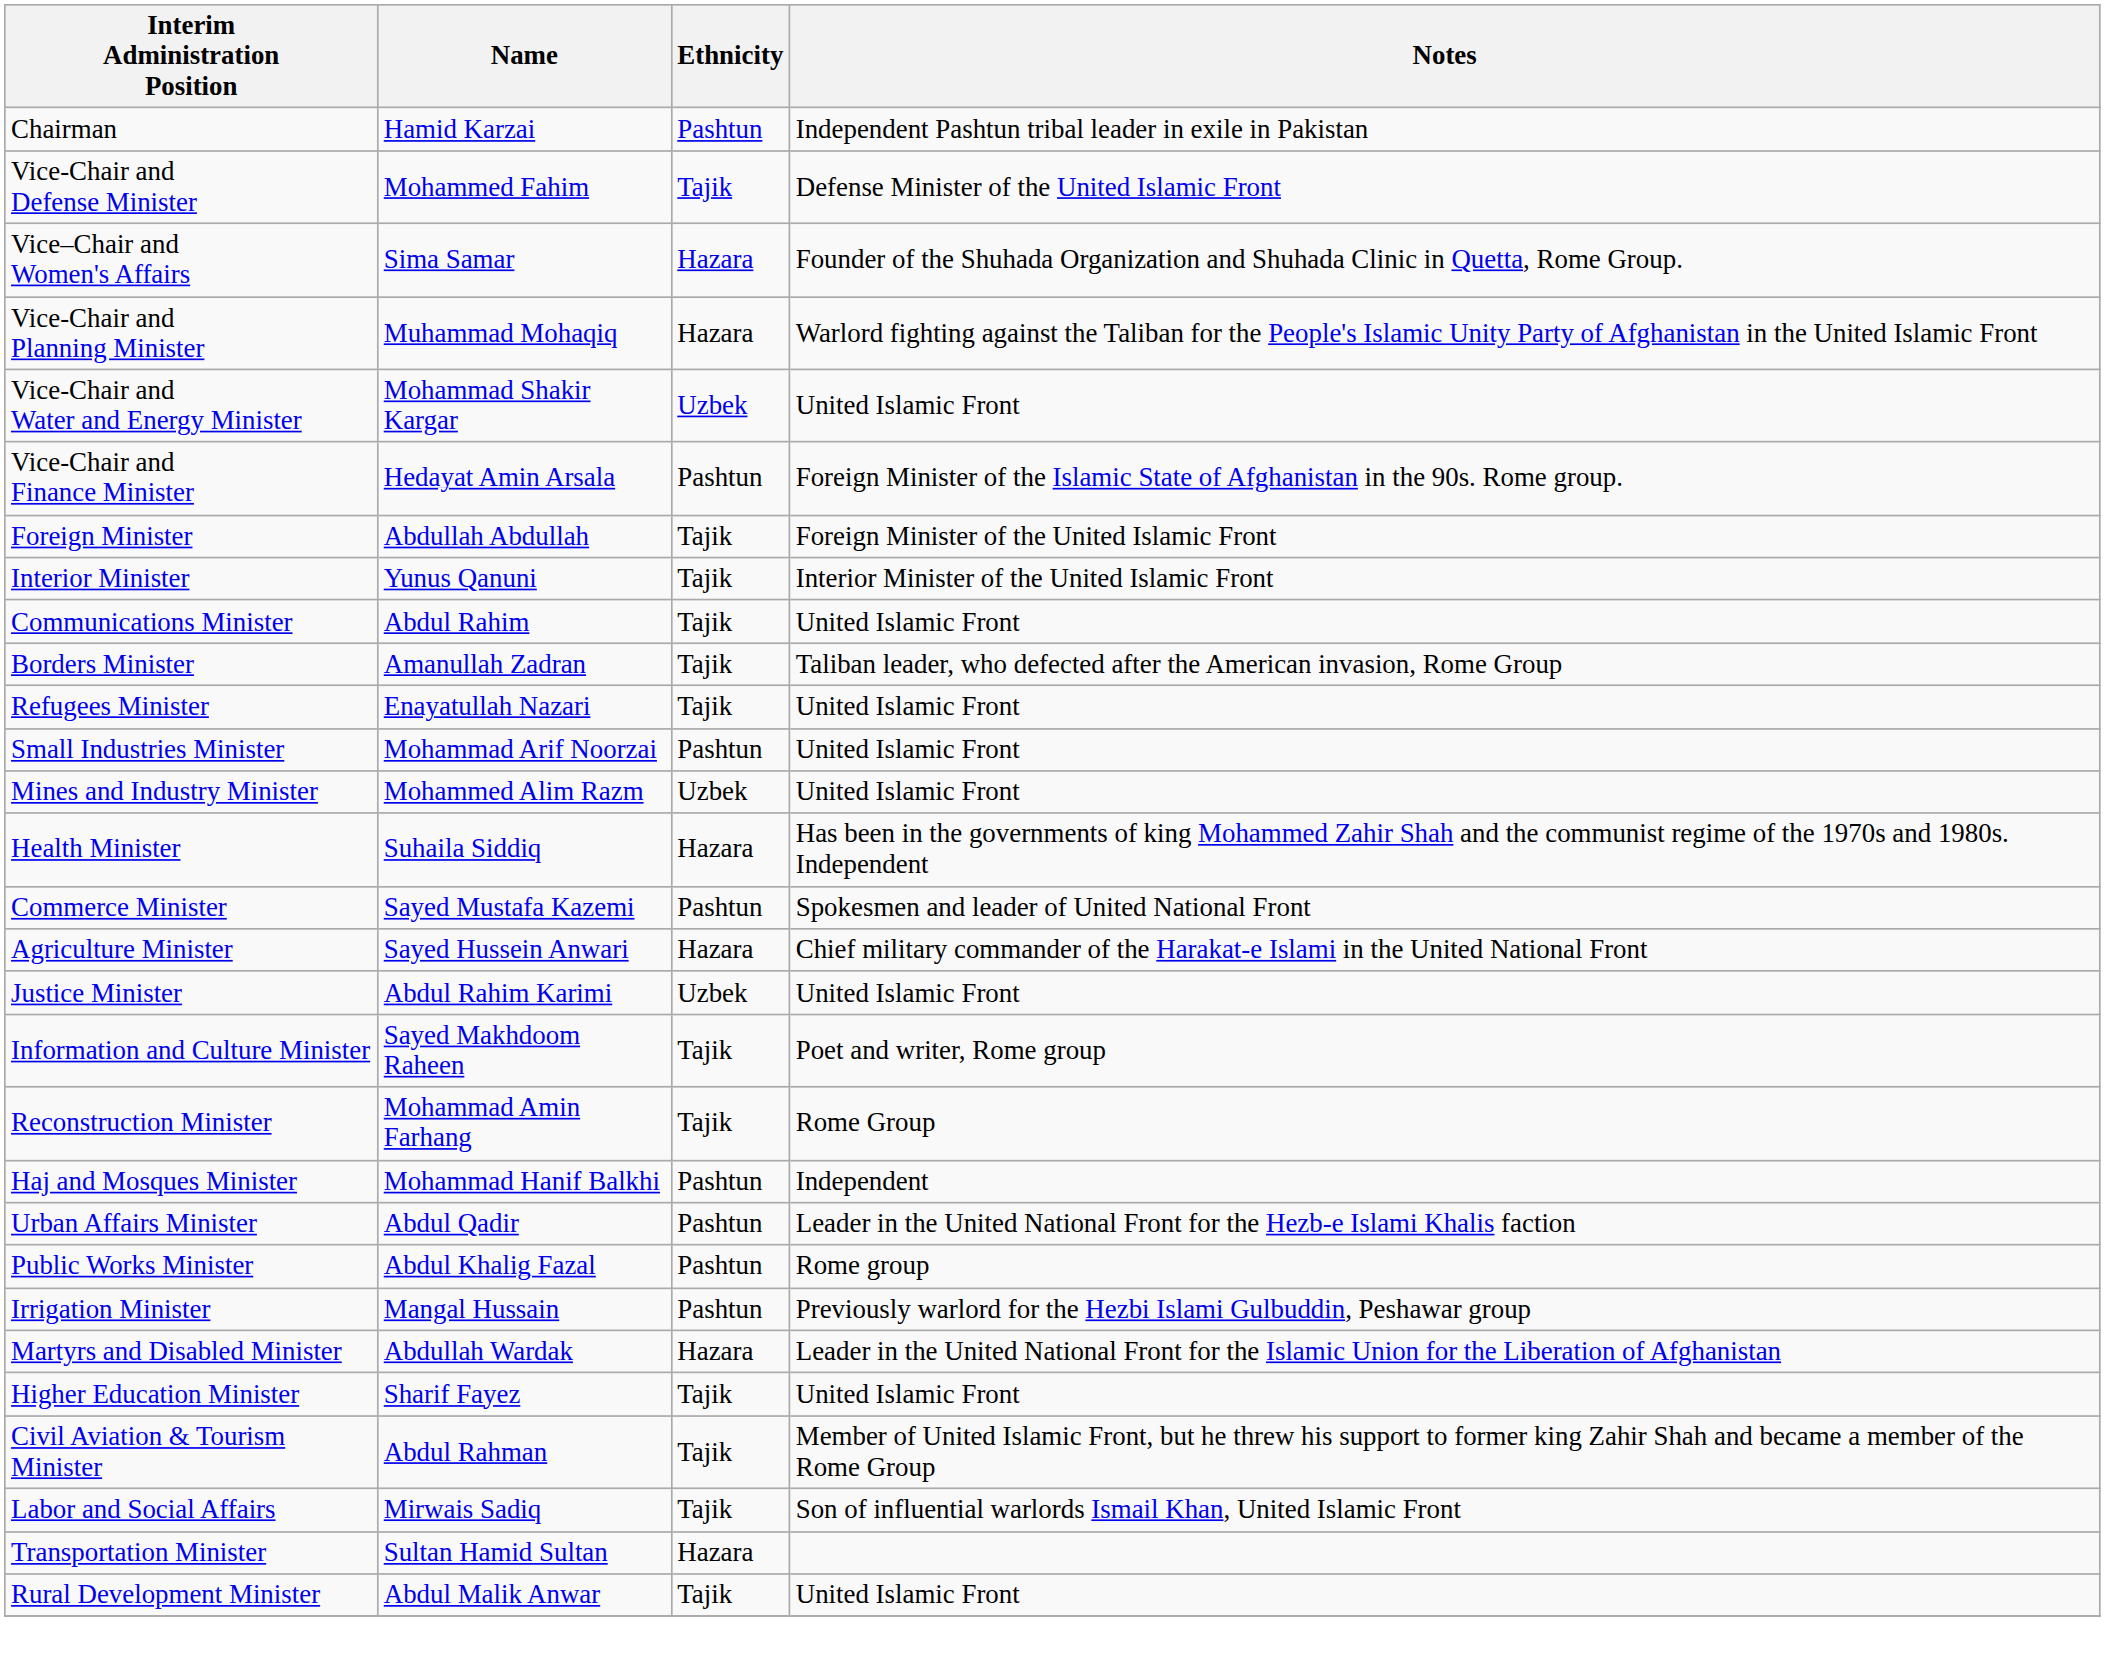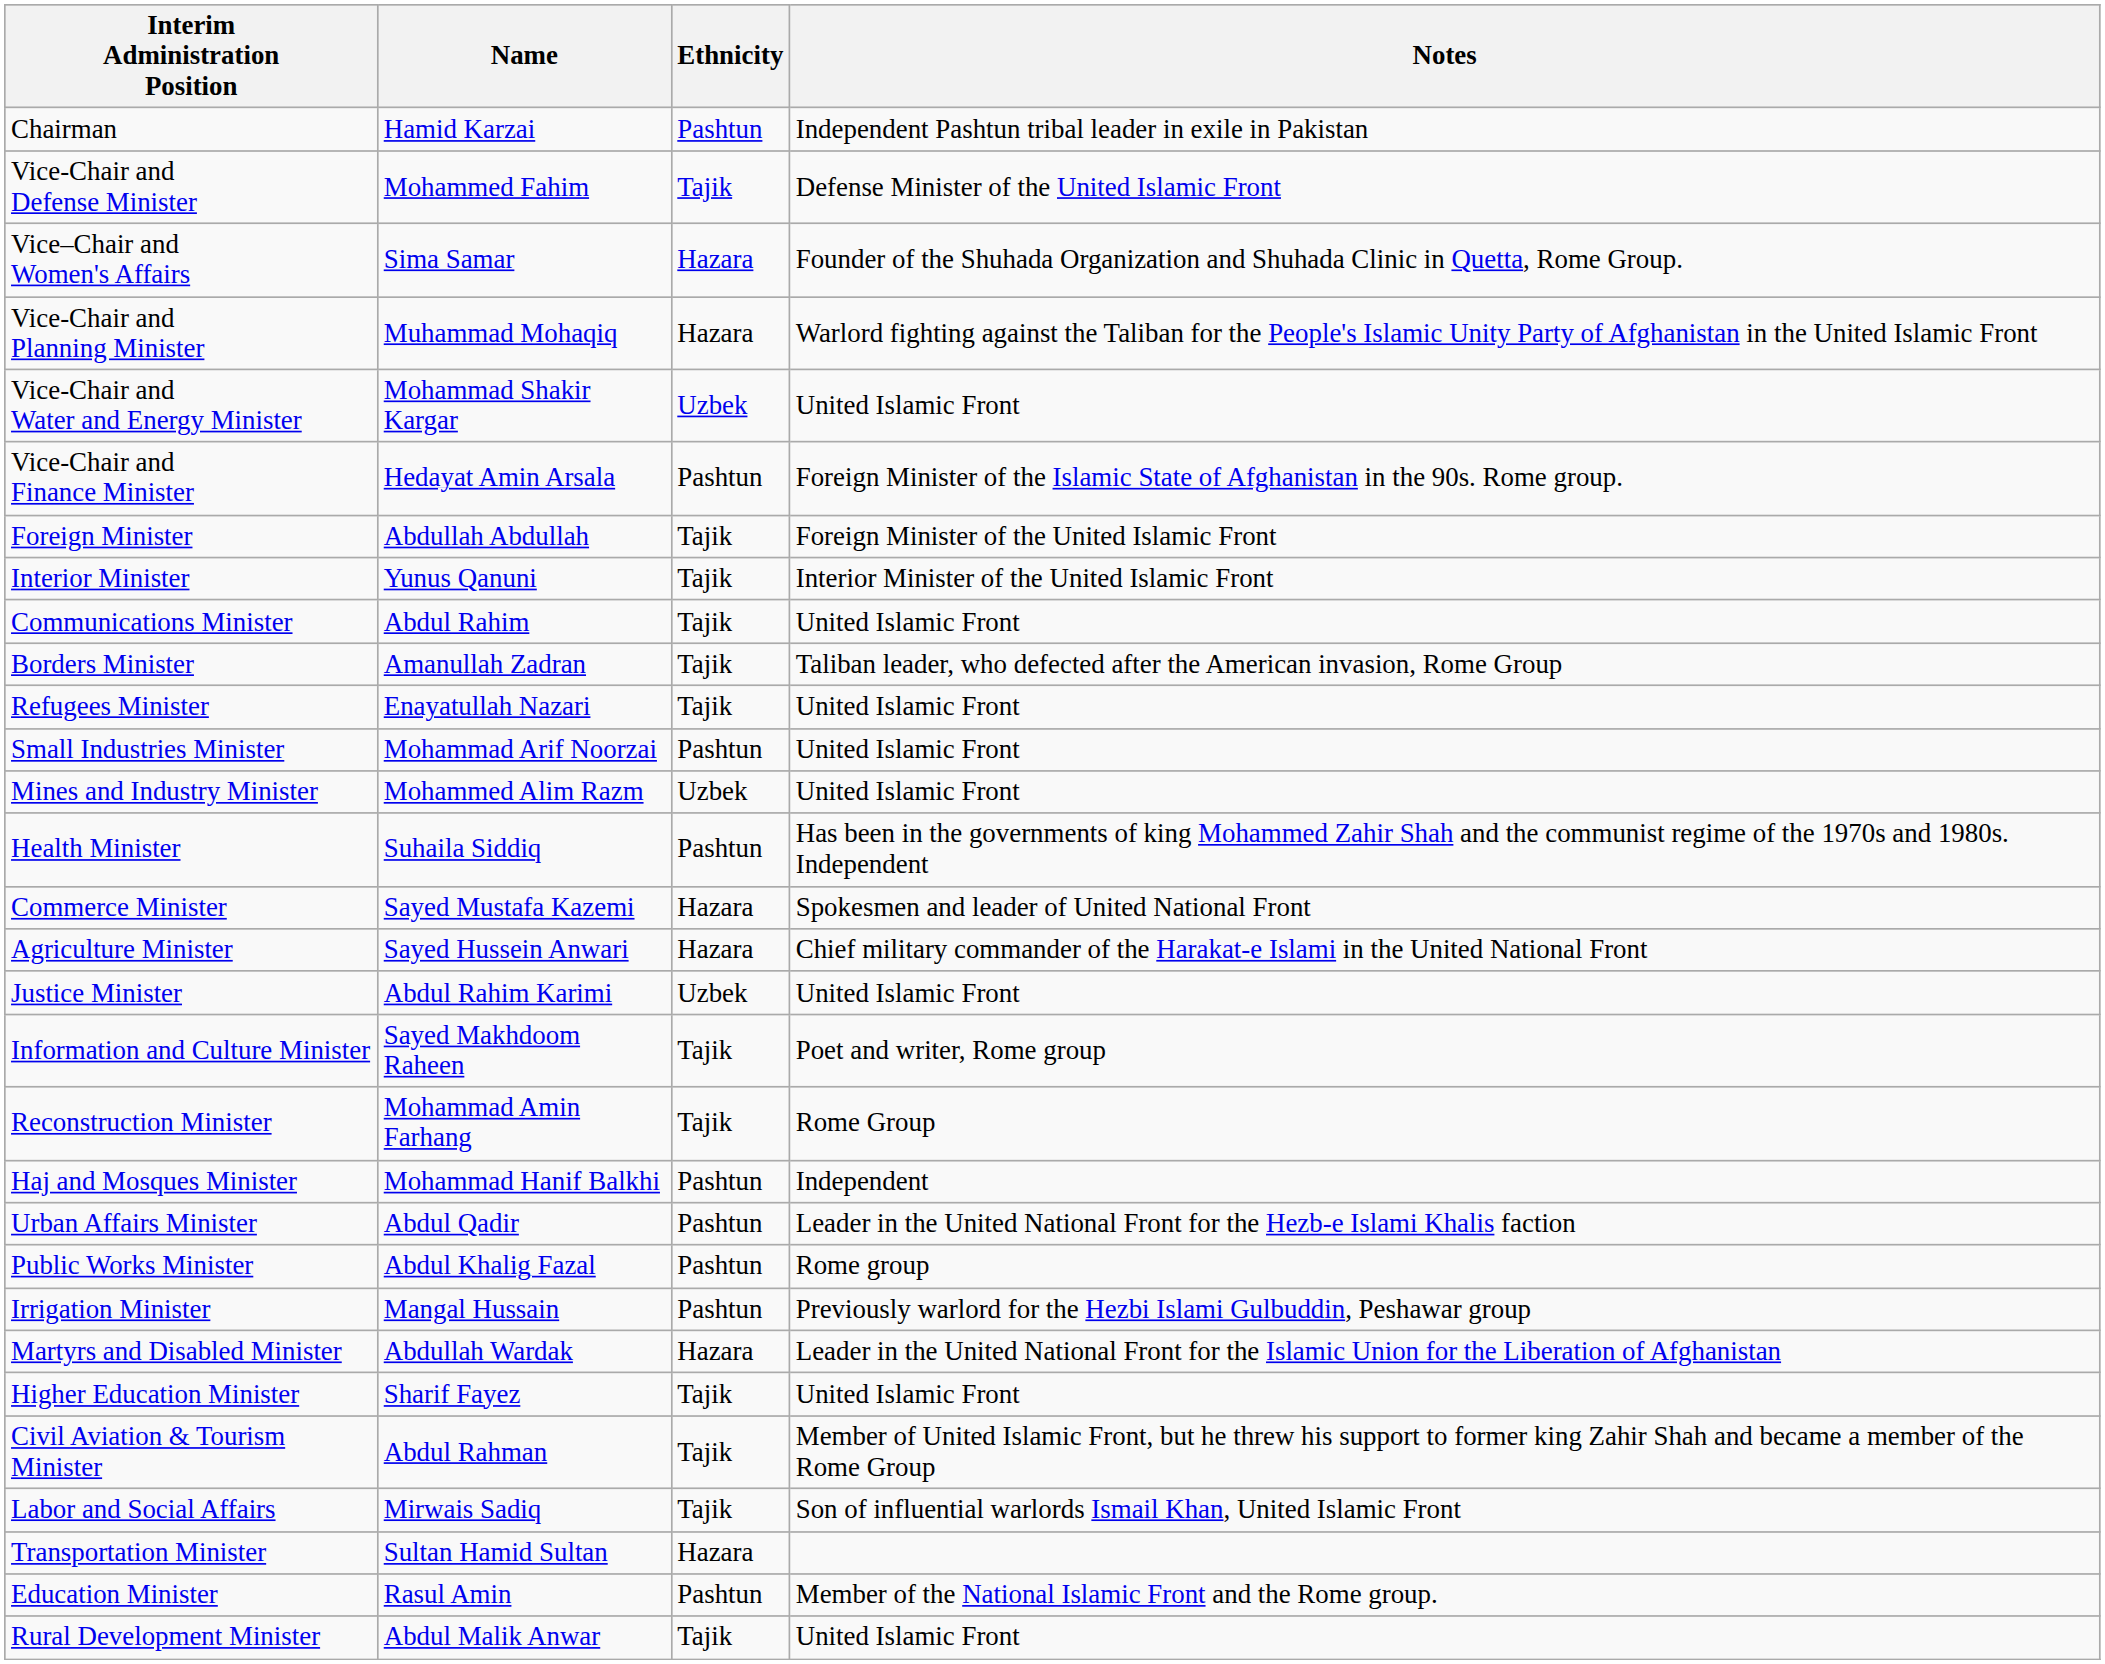Health Minister | Ethnicity: Hazara -> Pashtun
Commerce Minister | Ethnicity: Pashtun -> Hazara
+ row: Education Minister | Rasul Amin | Pashtun | Member of the National Islamic Front and the Rome group.
